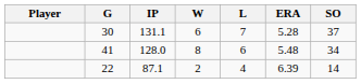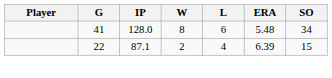- row: 30 | 131.1 | 6 | 7 | 5.28 | 37
22 | SO: 14 -> 15
